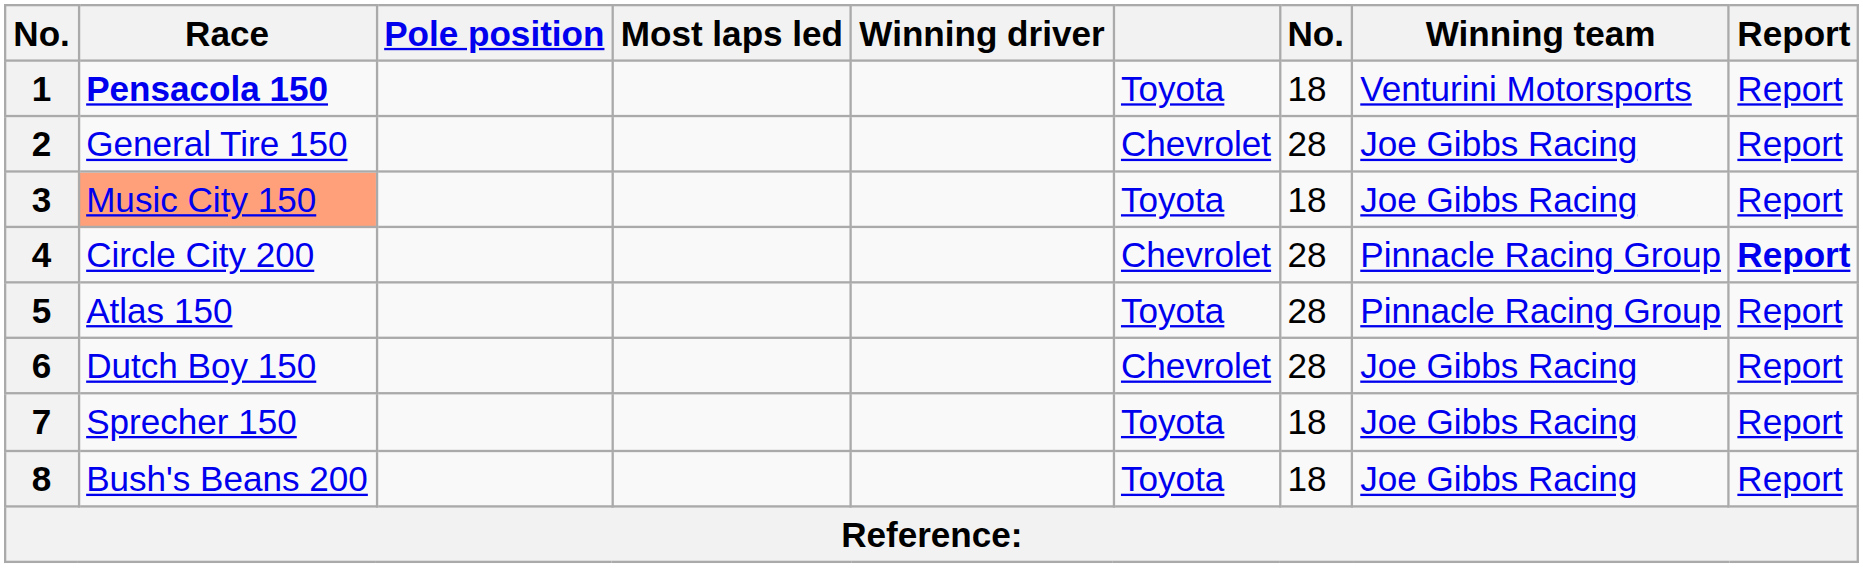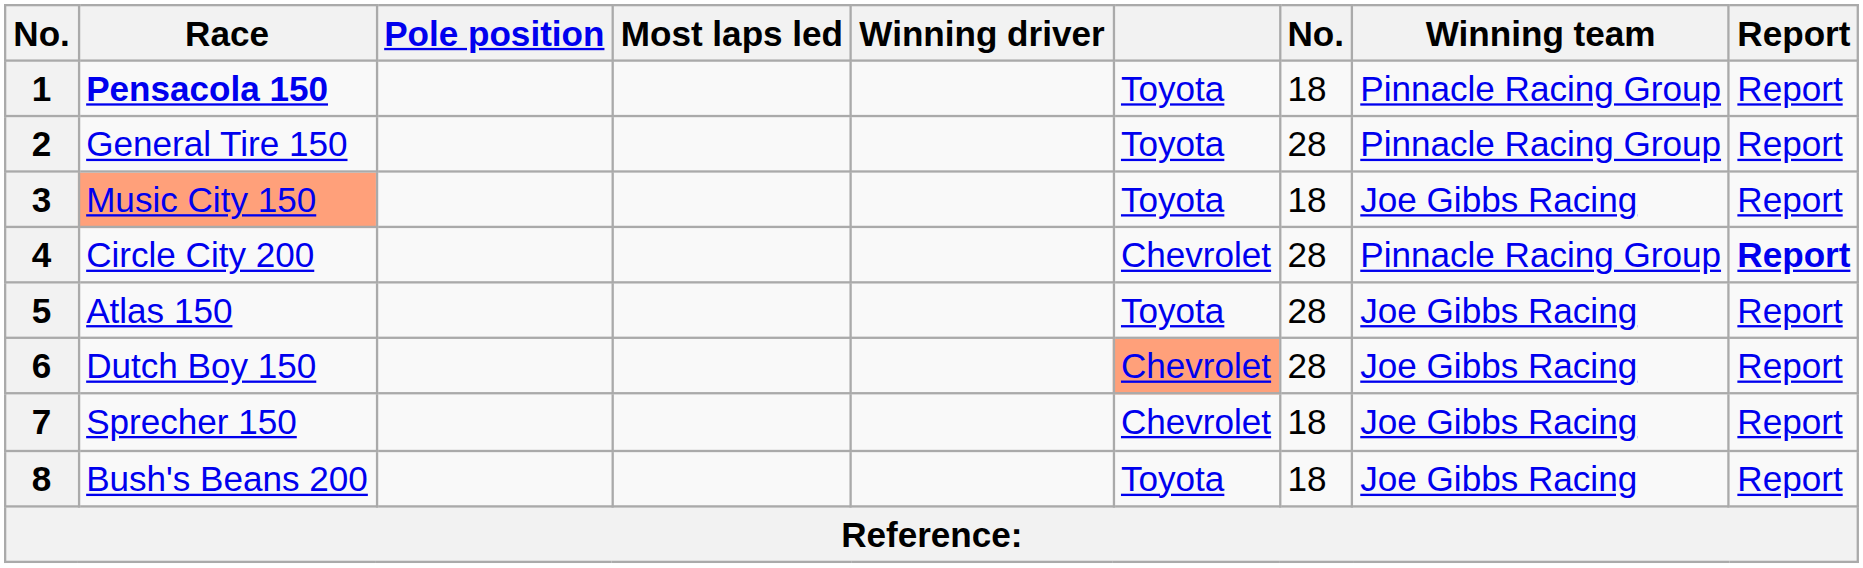1 | Winning team: Venturini Motorsports -> Pinnacle Racing Group
2 | column 6: Chevrolet -> Toyota
2 | Winning team: Joe Gibbs Racing -> Pinnacle Racing Group
5 | Winning team: Pinnacle Racing Group -> Joe Gibbs Racing
6 | column 6: no background -> lightsalmon background
7 | column 6: Toyota -> Chevrolet
